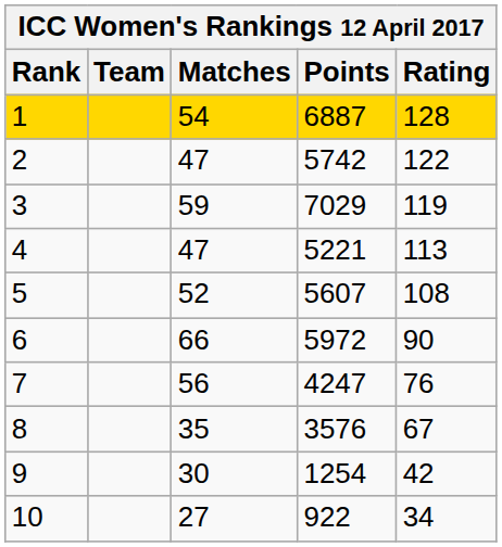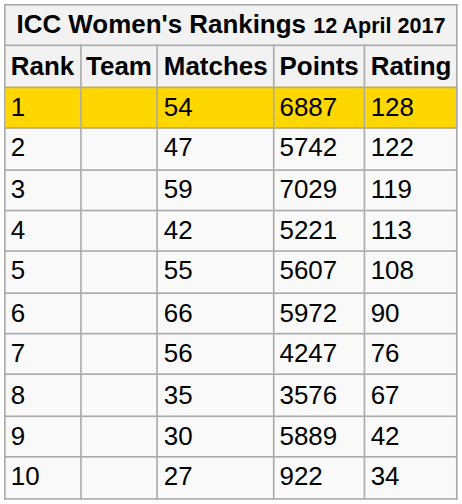4 | Matches: 47 -> 42
5 | Matches: 52 -> 55
9 | Points: 1254 -> 5889
